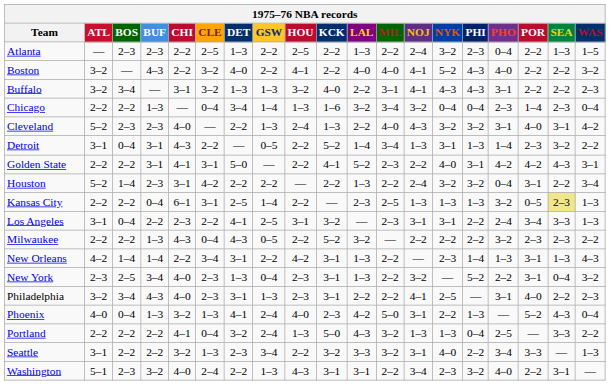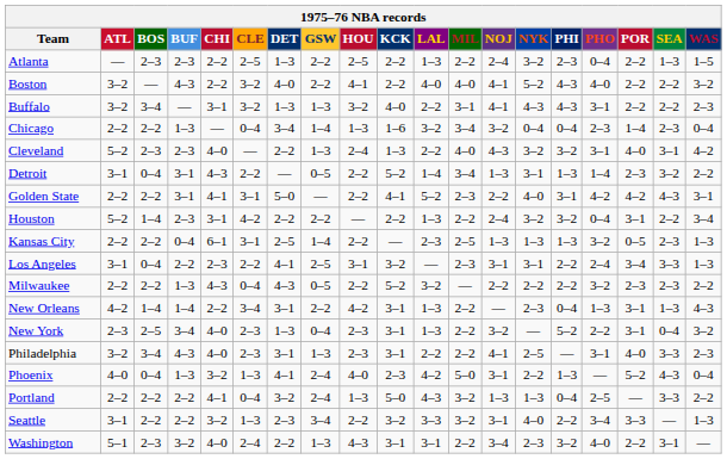Kansas City | SEA: khaki background -> no background
New Orleans | PHI: 1–4 -> 0–4
Philadelphia | SEA: 2–2 -> 3–3
